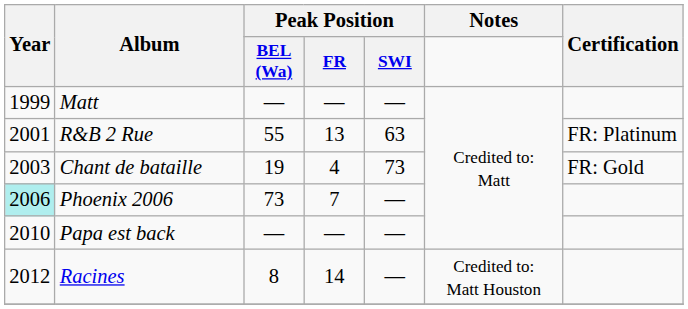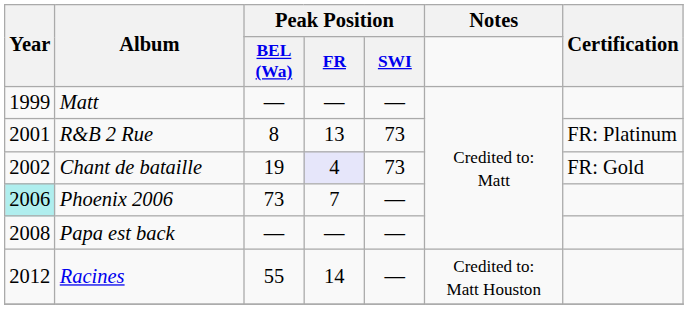R&B 2 Rue | Peak Position / BEL (Wa): 55 -> 8
R&B 2 Rue | Peak Position / SWI: 63 -> 73
Chant de bataille | Year: 2003 -> 2002
Chant de bataille | Peak Position / FR: no background -> lavender background
Papa est back | Year: 2010 -> 2008
Racines | Peak Position / BEL (Wa): 8 -> 55
